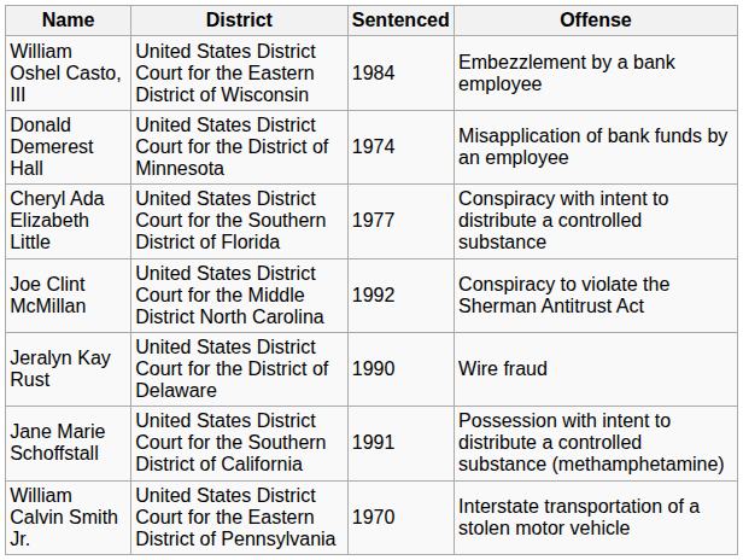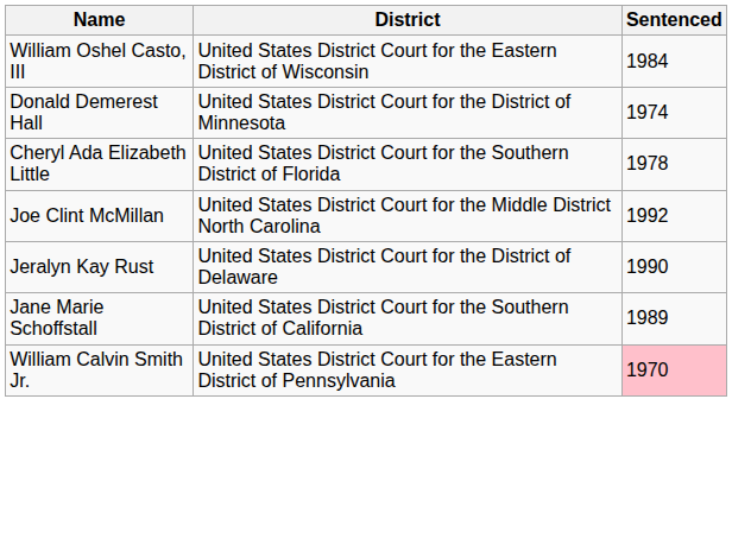- column: Offense | Embezzlement by a bank employee | Misapplication of bank funds by an employee | Conspiracy with intent to distribute a controlled substance | Conspiracy to violate the Sherman Antitrust Act | Wire fraud | Possession with intent to distribute a controlled substance (methamphetamine) | Interstate transportation of a stolen motor vehicle
Cheryl Ada Elizabeth Little | Sentenced: 1977 -> 1978
Jane Marie Schoffstall | Sentenced: 1991 -> 1989
William Calvin Smith Jr. | Sentenced: no background -> pink background
